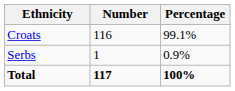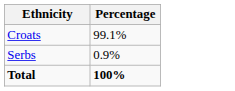- column: Number | 116 | 1 | 117
